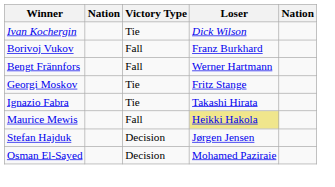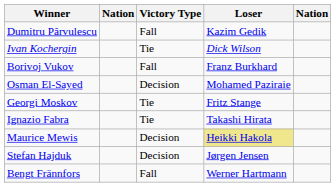+ row: Dumitru Pârvulescu | Fall | Kazim Gedik
rows swapped: Bengt Frännfors <-> Osman El-Sayed
Maurice Mewis | Victory Type: Fall -> Decision
